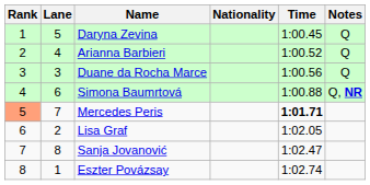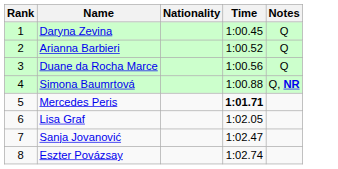- column: Lane | 5 | 4 | 3 | 6 | 7 | 2 | 8 | 1
Mercedes Peris | Rank: lightsalmon background -> no background
